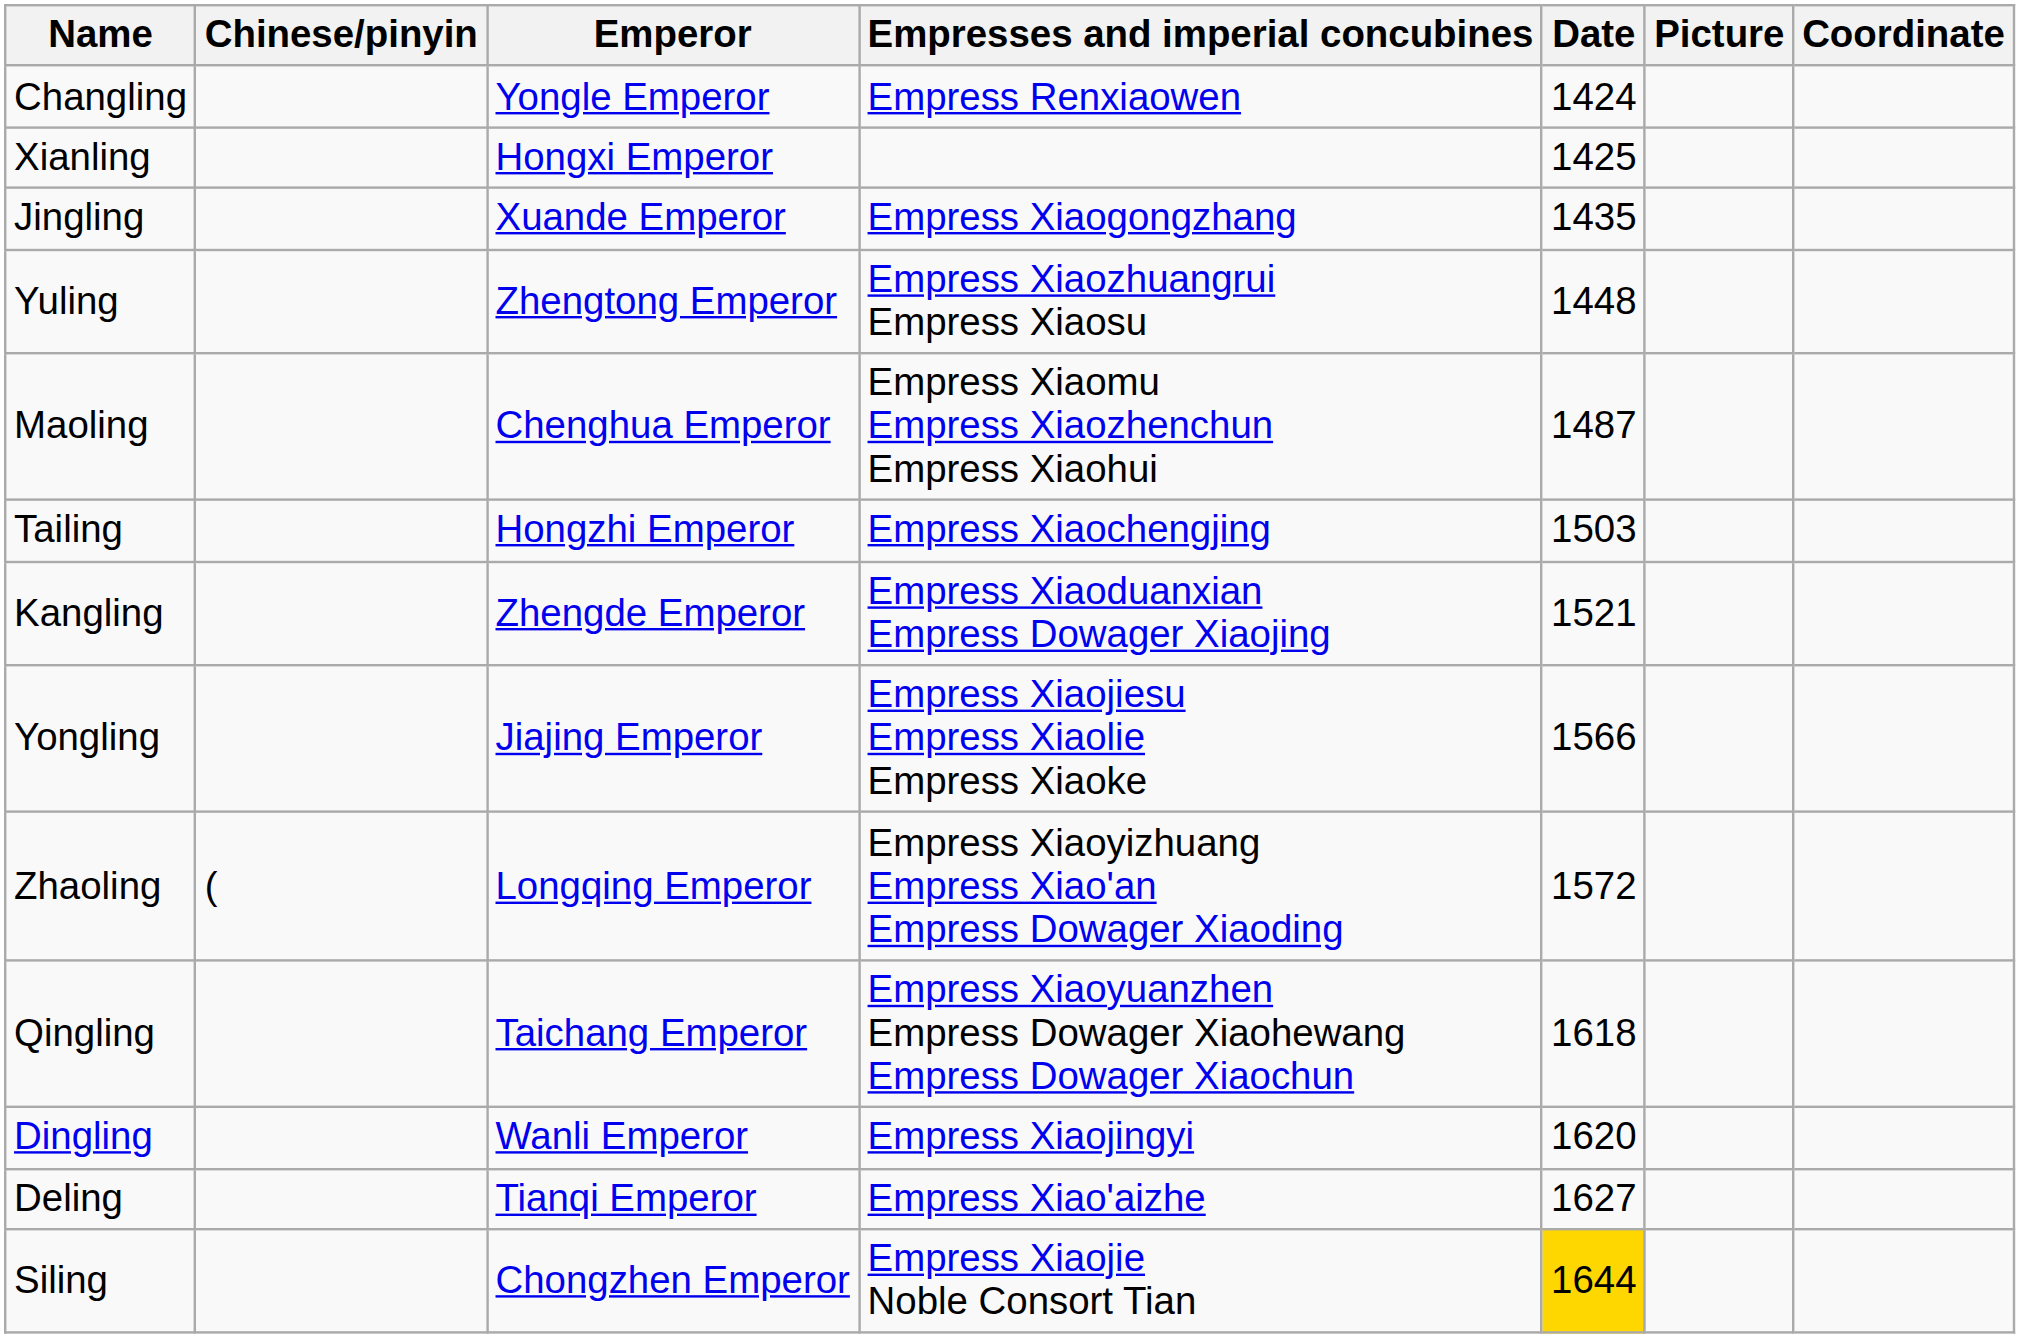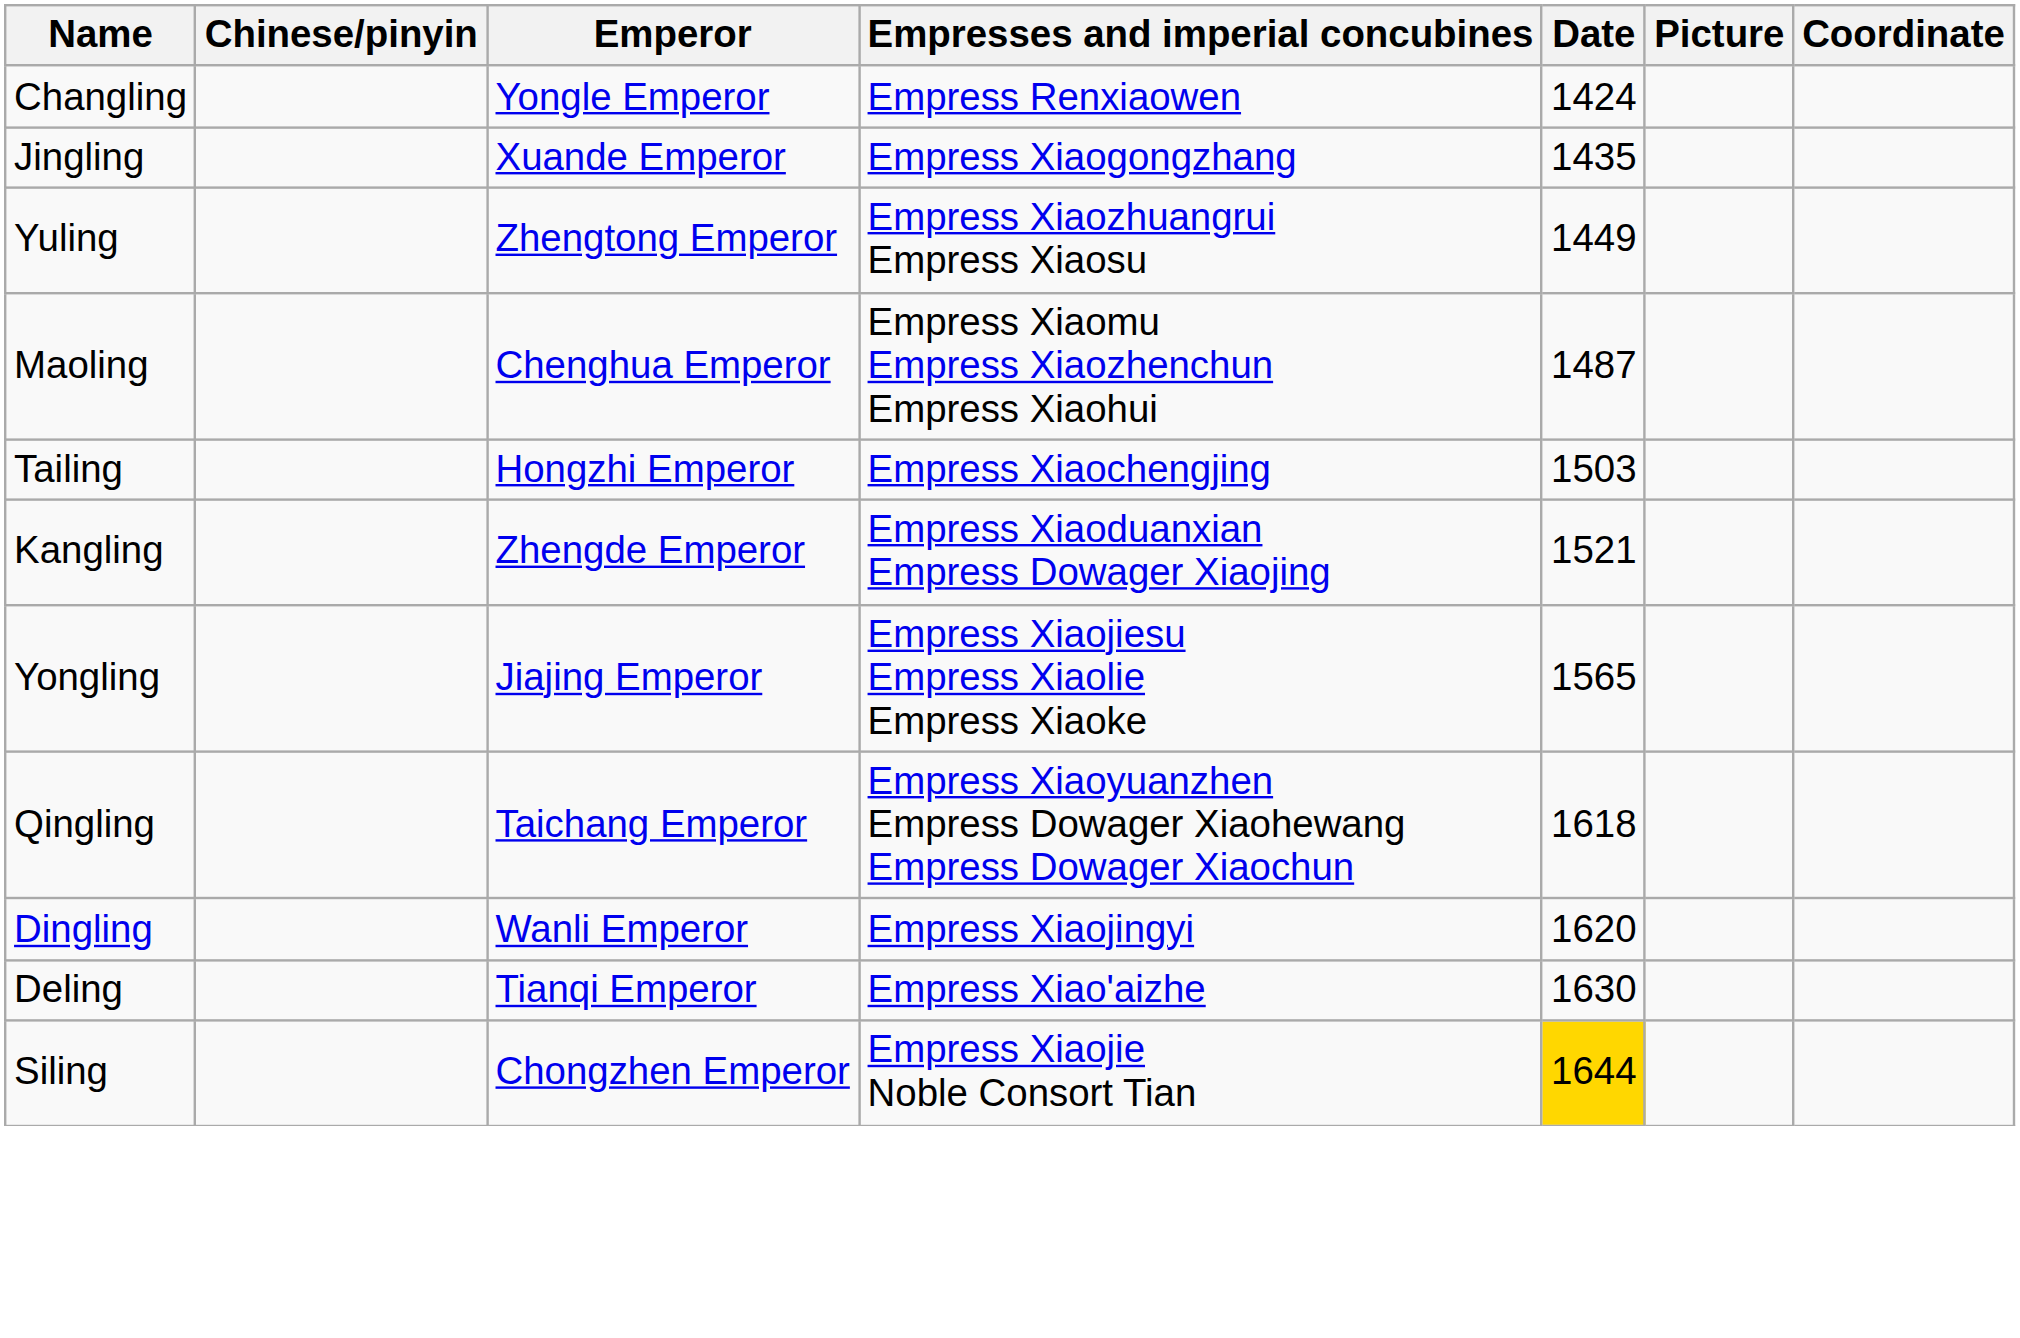- row: Xianling | Hongxi Emperor | 1425
Yuling | Date: 1448 -> 1449
Yongling | Date: 1566 -> 1565
- row: Zhaoling | ( | Longqing Emperor | Empress Xiaoyizhuang Empress Xiao'an Empress Dowager Xiaoding | 1572
Deling | Date: 1627 -> 1630
